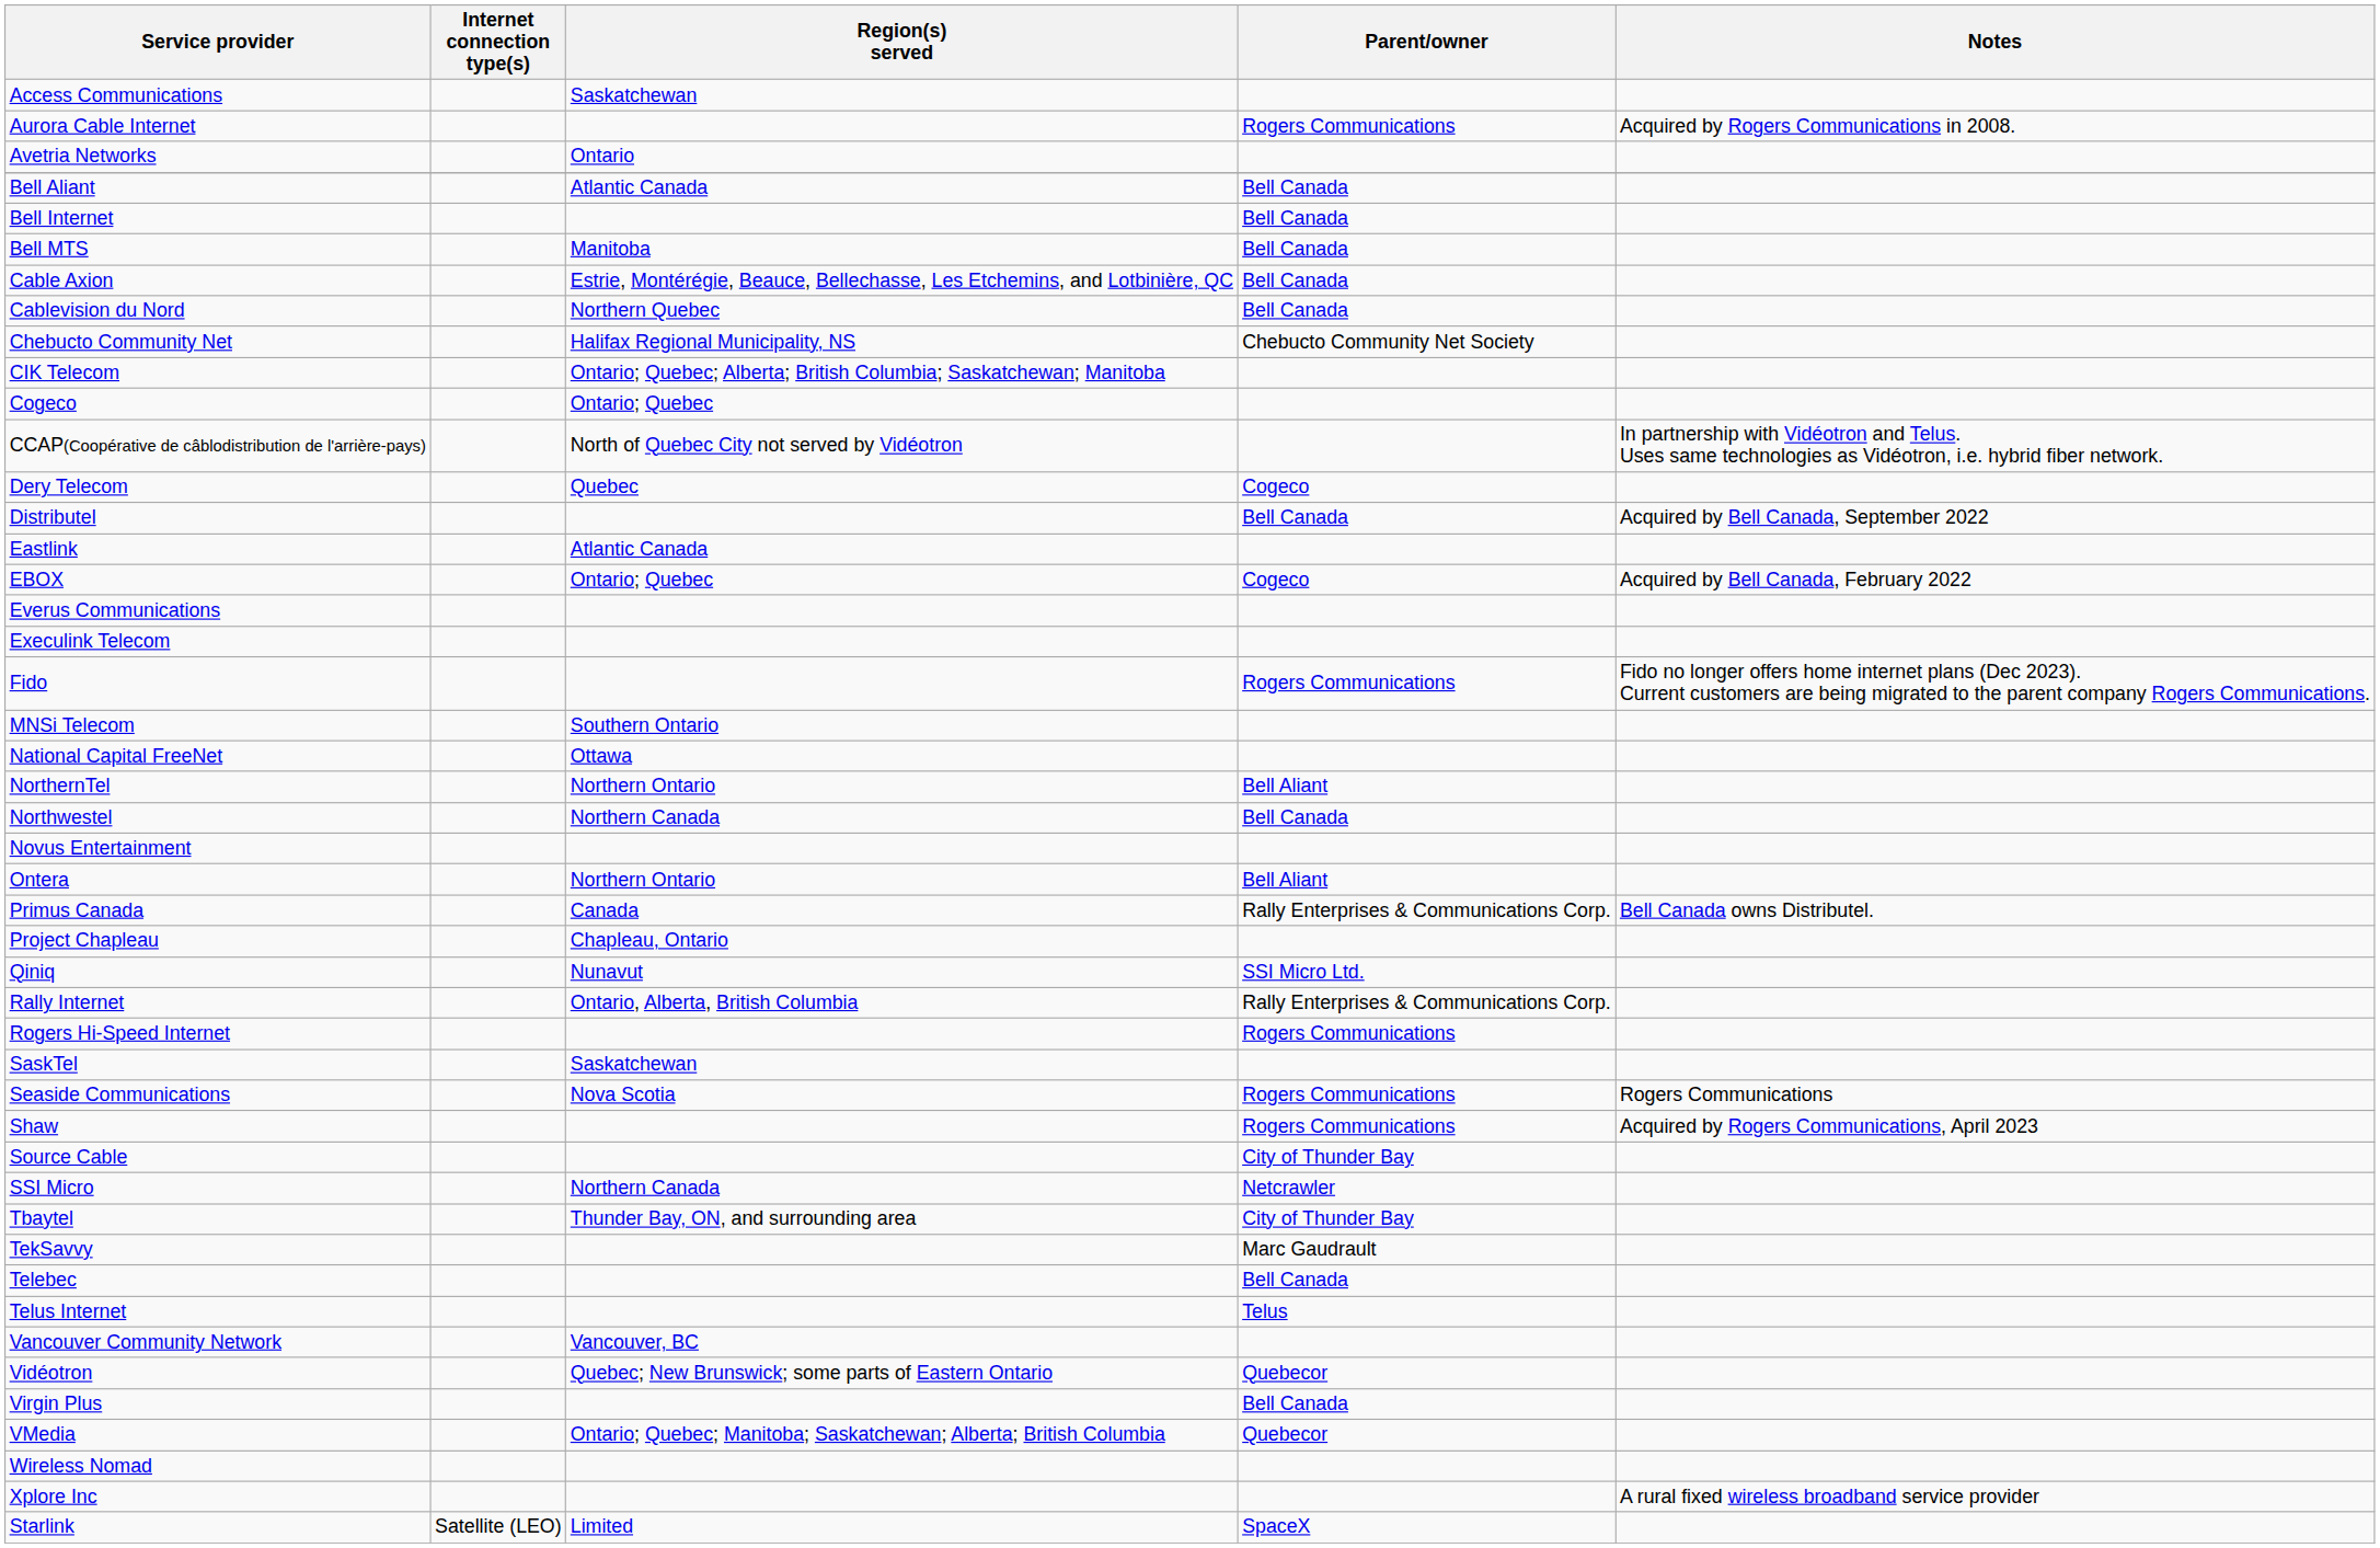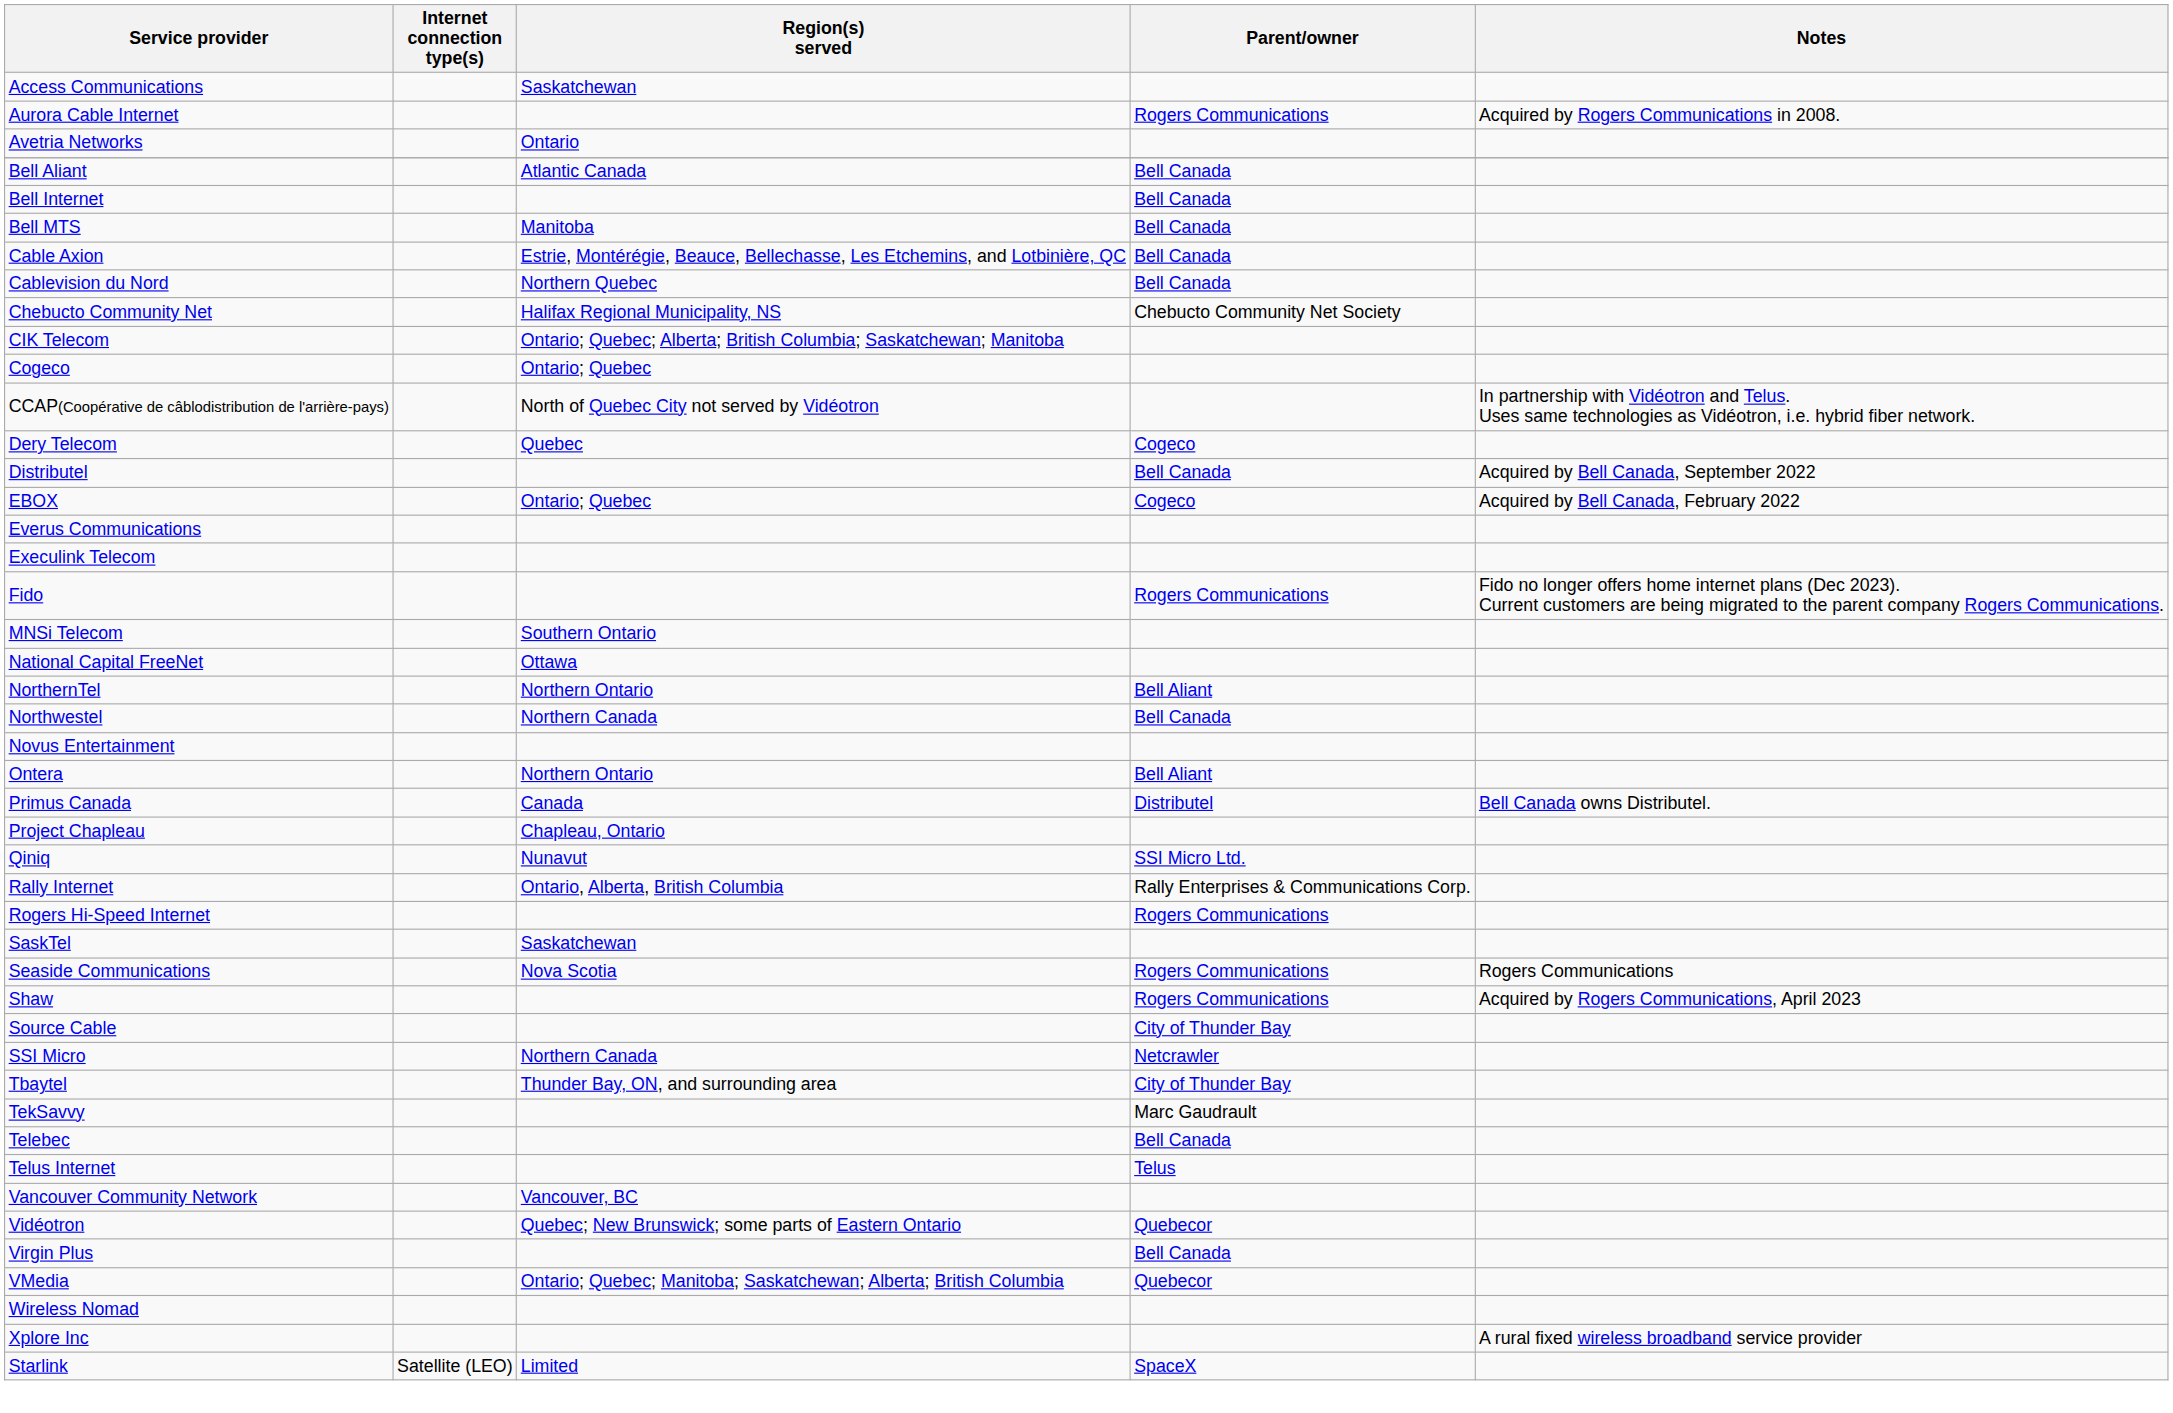- row: Eastlink | Atlantic Canada
Primus Canada | Parent/owner: Rally Enterprises & Communications Corp. -> Distributel
